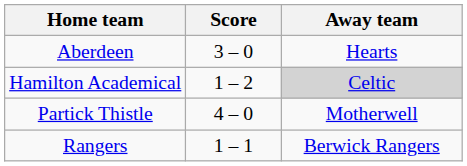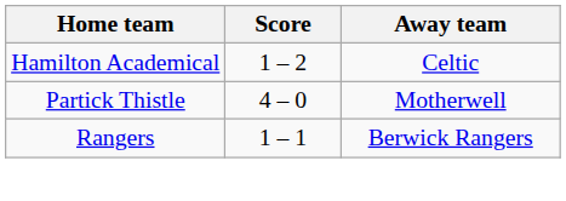- row: Aberdeen | 3 – 0 | Hearts
Hamilton Academical | Away team: lightgrey background -> no background
